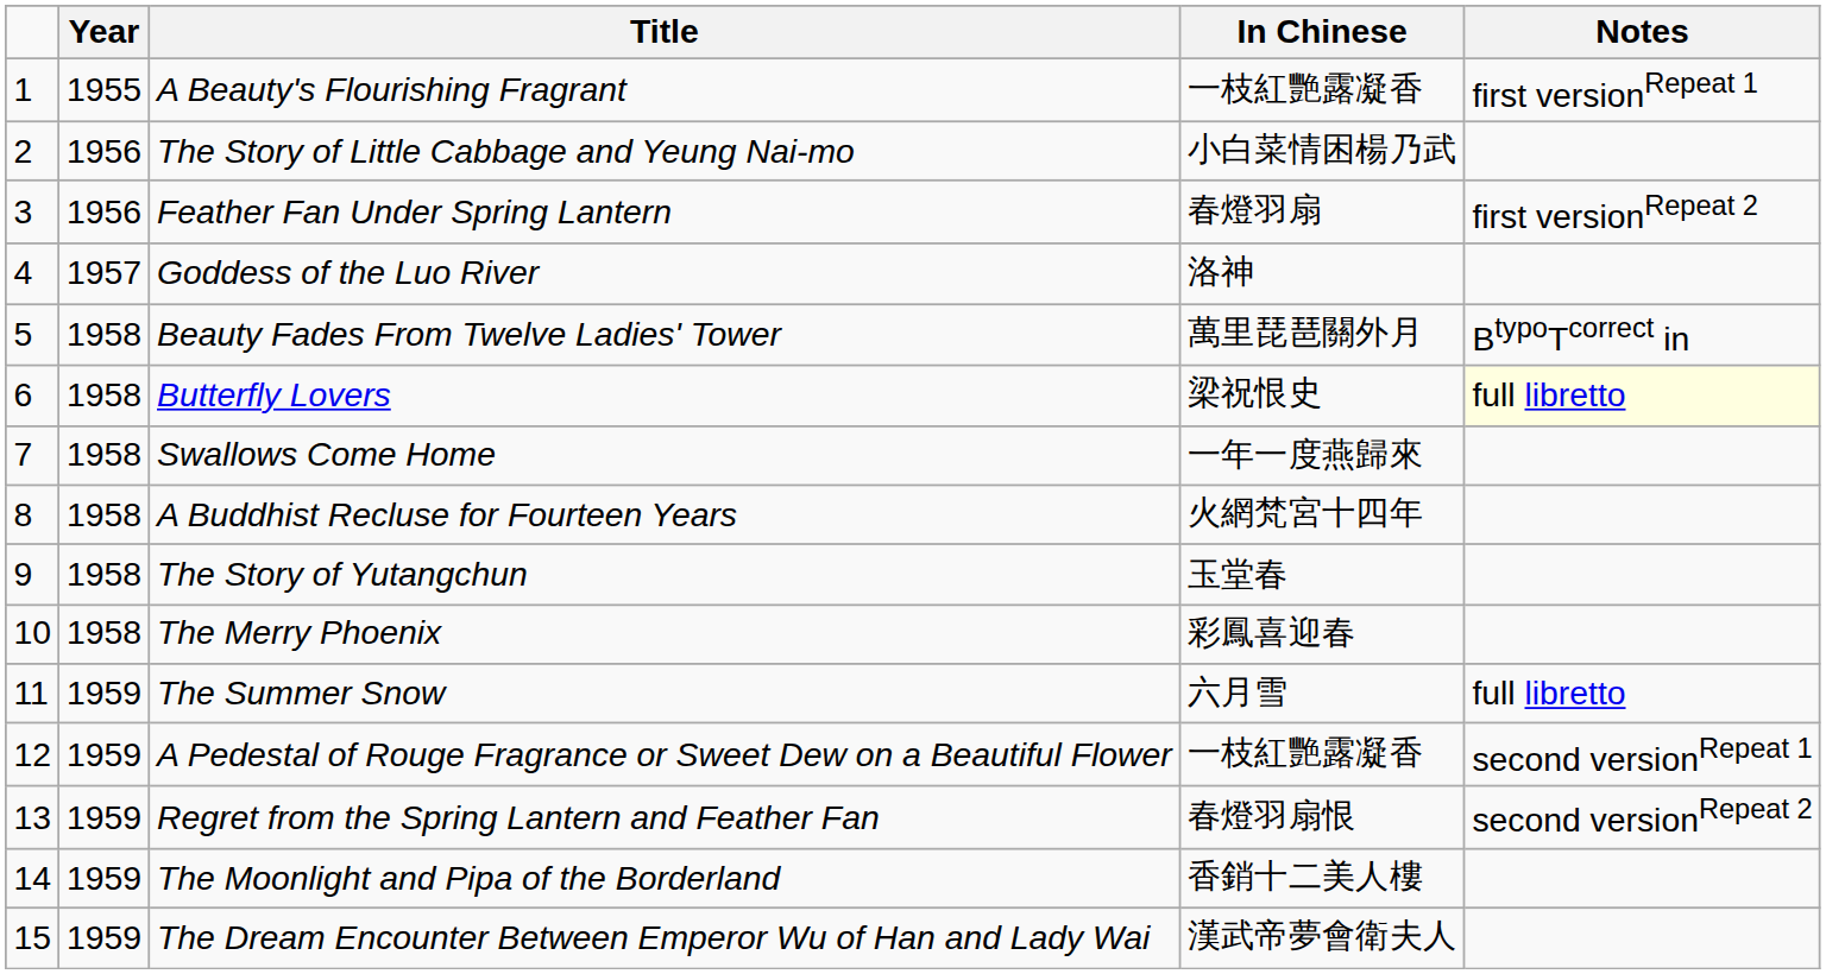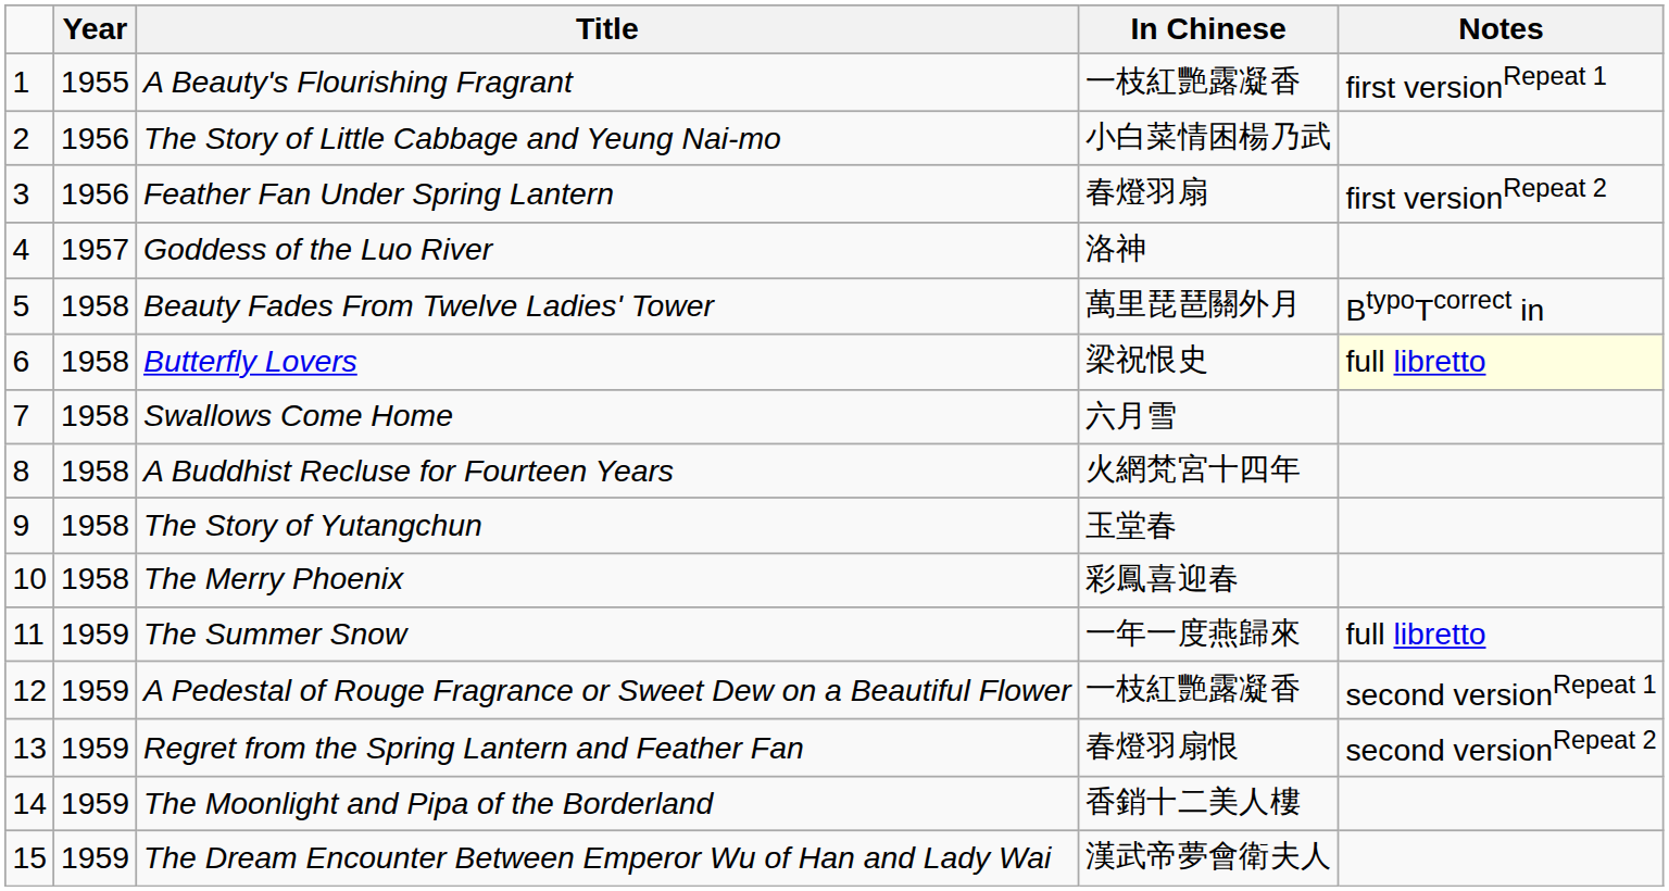Swallows Come Home | In Chinese: 一年一度燕歸來 -> 六月雪
The Summer Snow | In Chinese: 六月雪 -> 一年一度燕歸來
